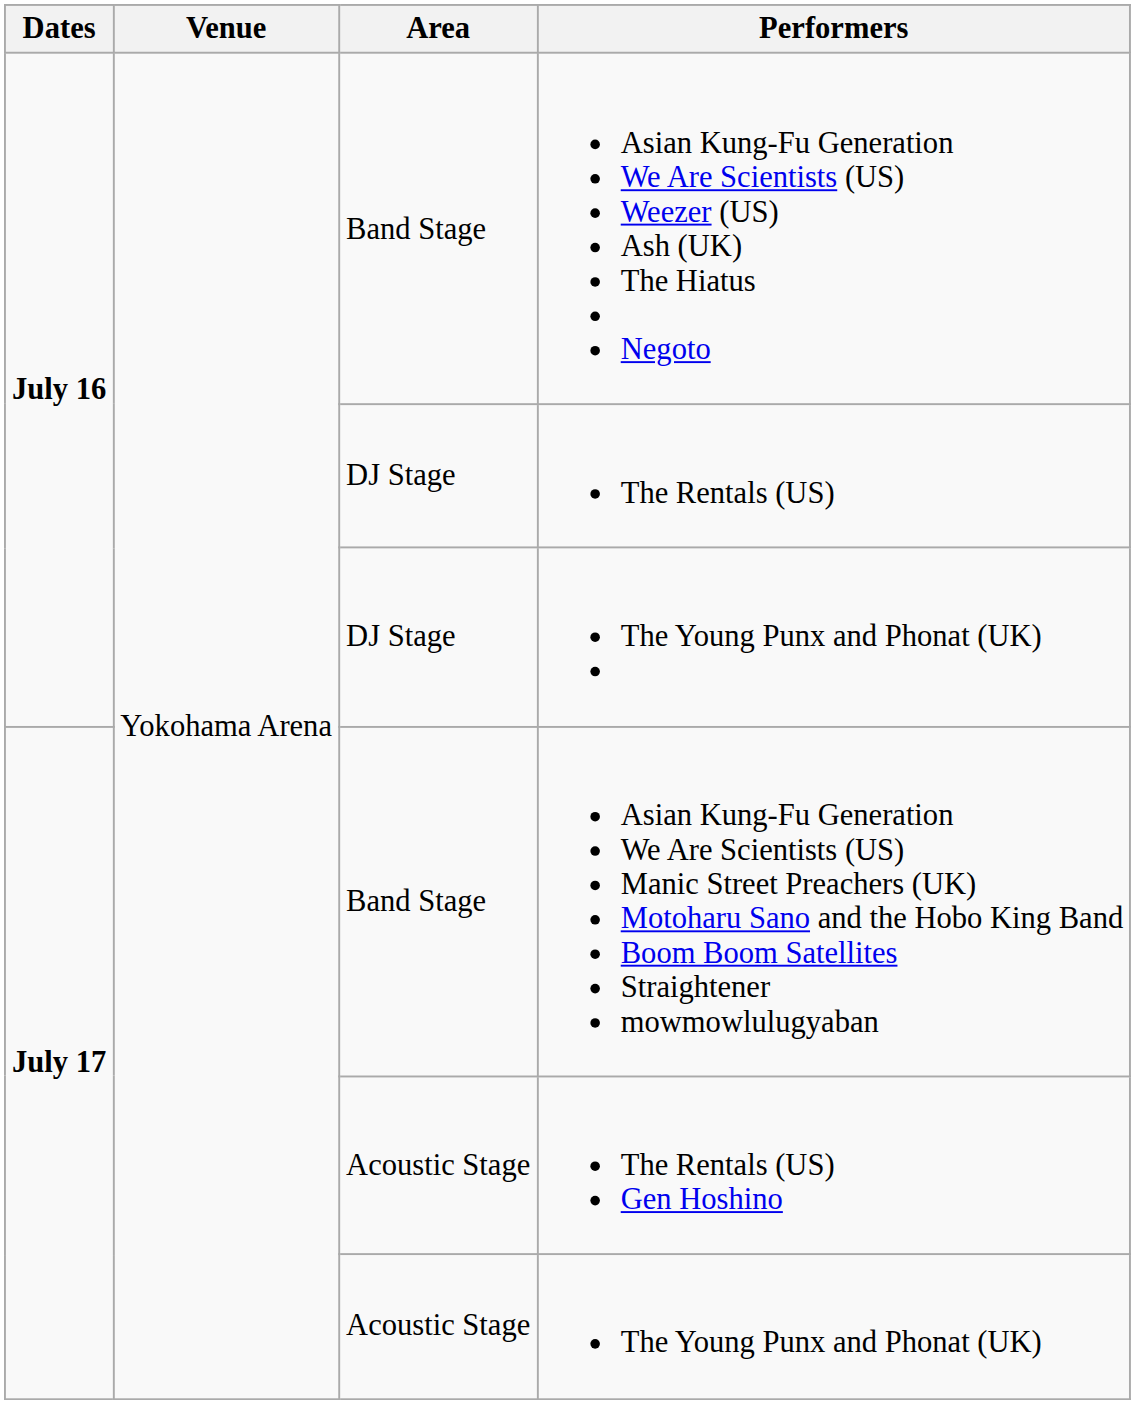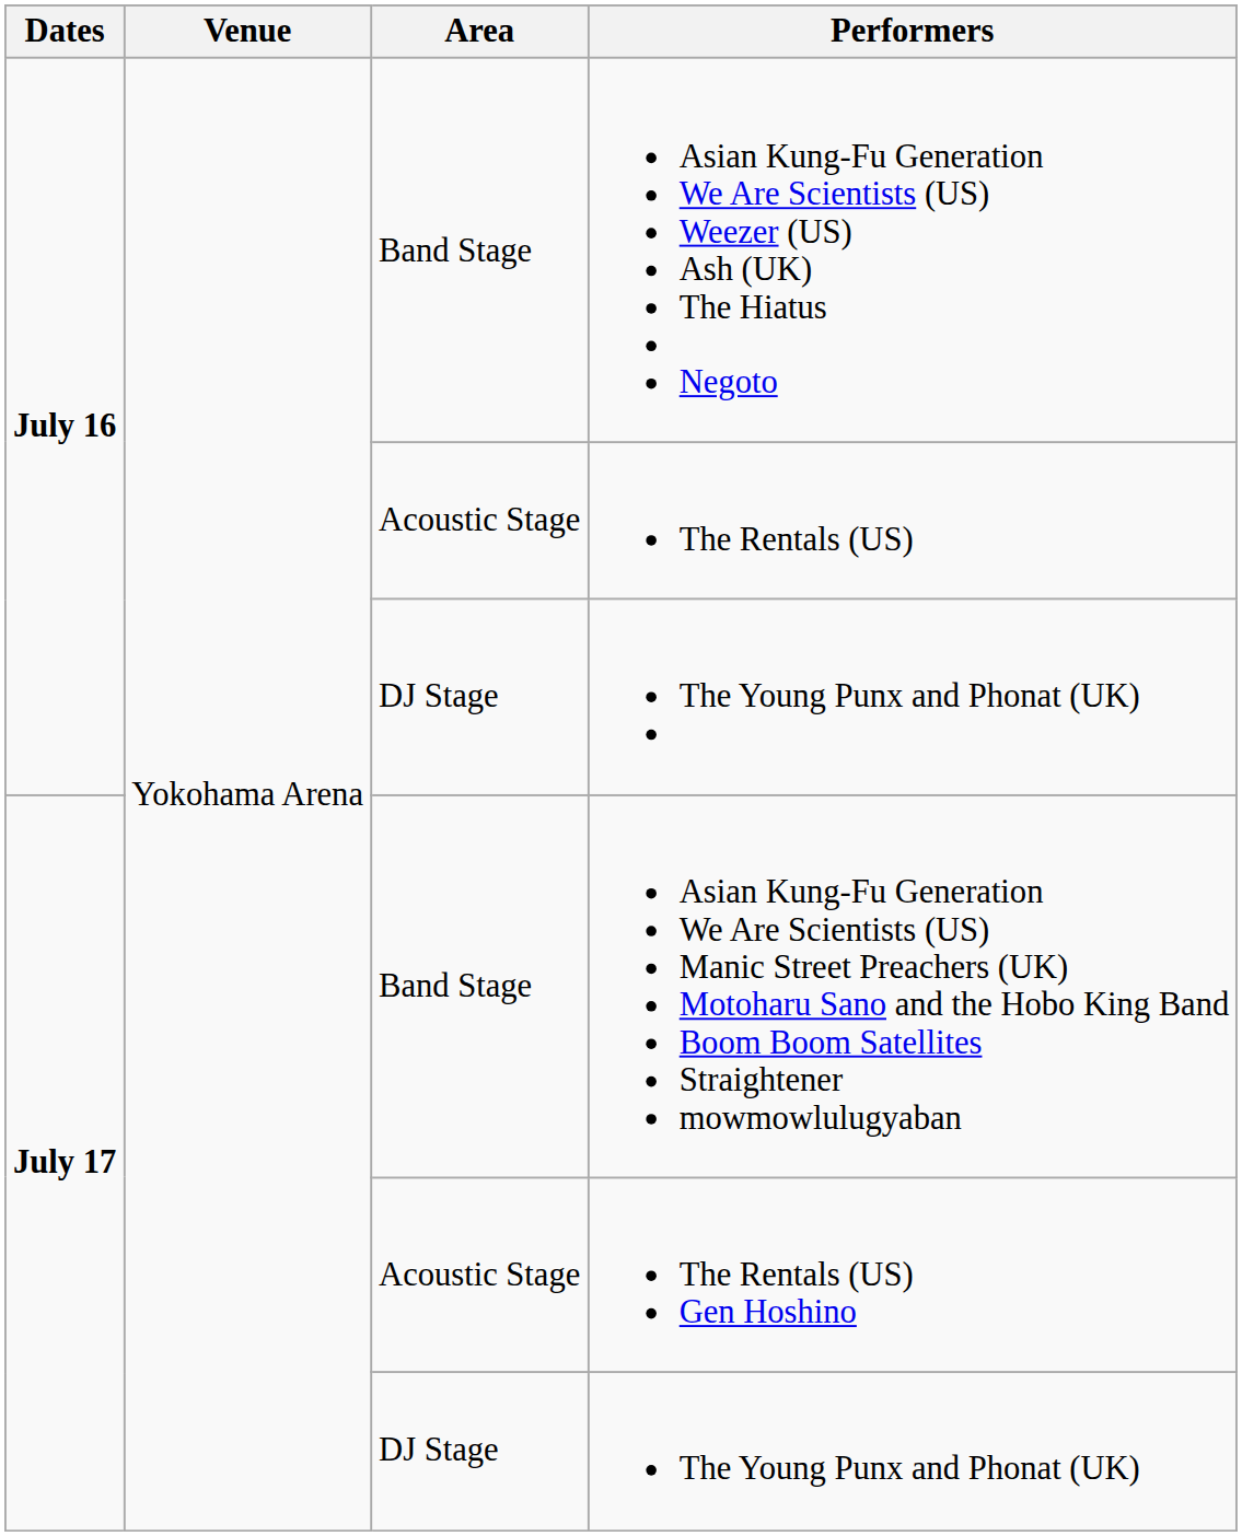The Rentals (US) | Area: DJ Stage -> Acoustic Stage
July 17 / The Young Punx and Phonat (UK) | Area: Acoustic Stage -> DJ Stage
